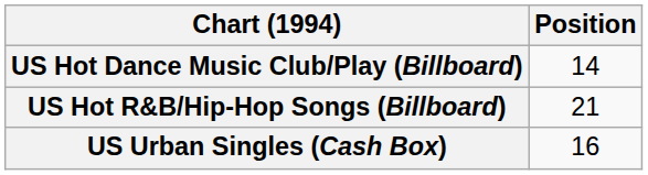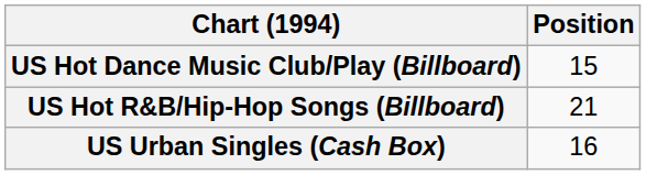US Hot Dance Music Club/Play (Billboard) | Position: 14 -> 15
